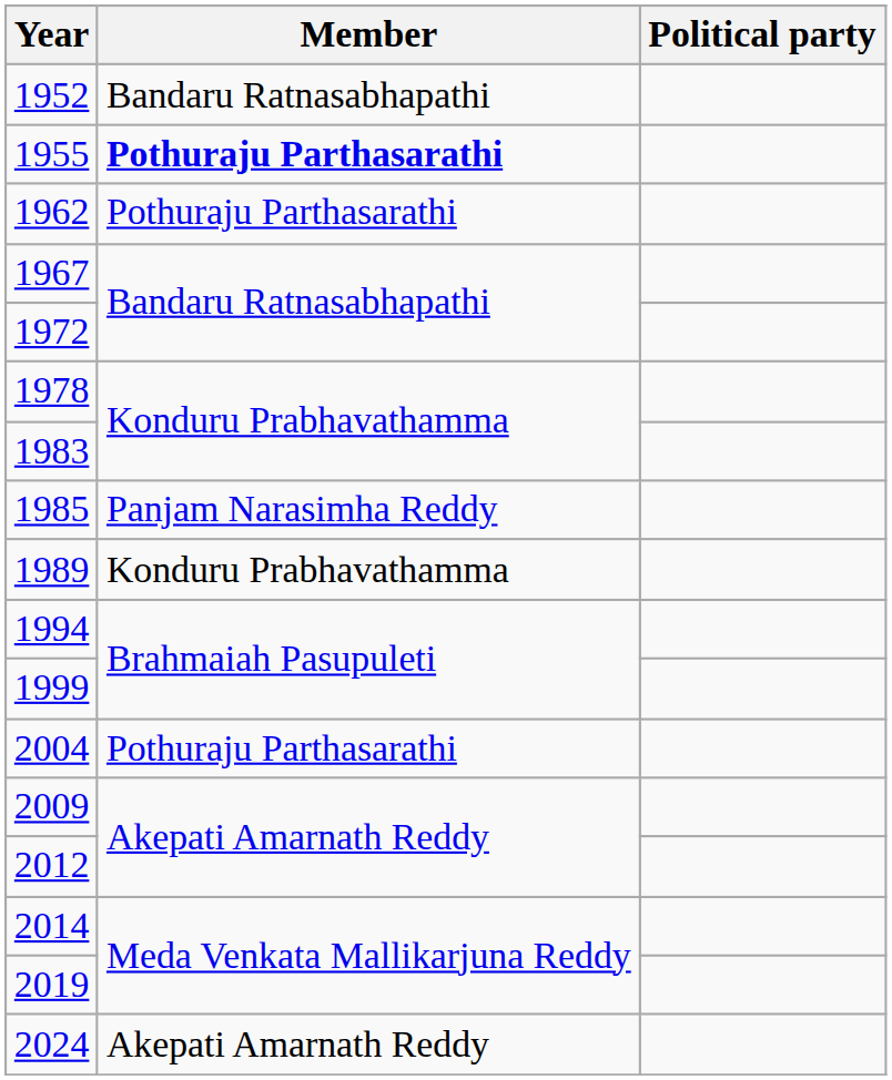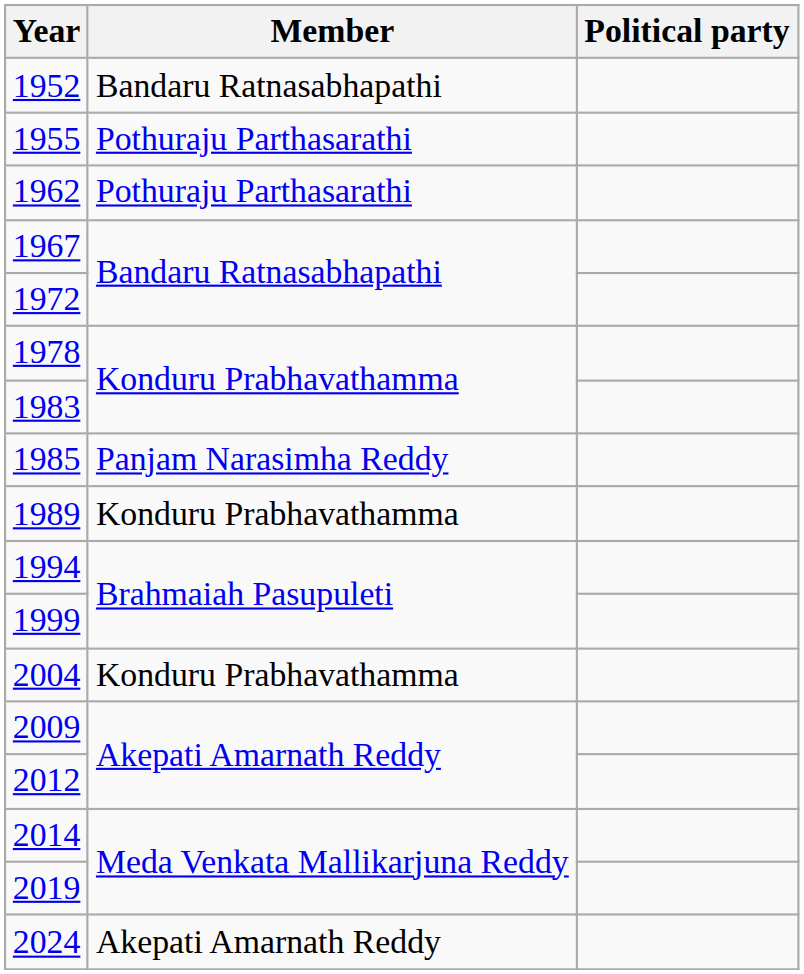1955 | Member: bold -> normal
2004 | Member: Pothuraju Parthasarathi -> Konduru Prabhavathamma
